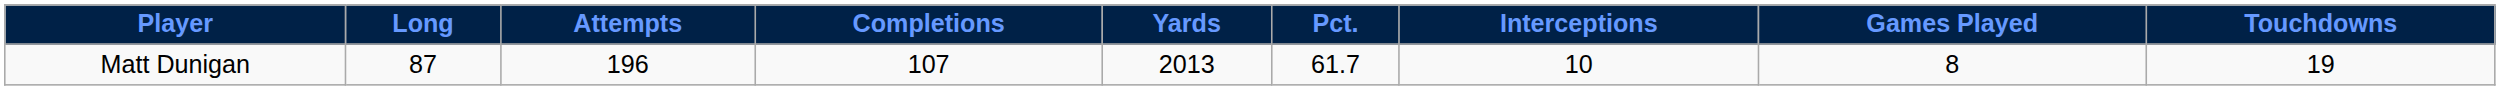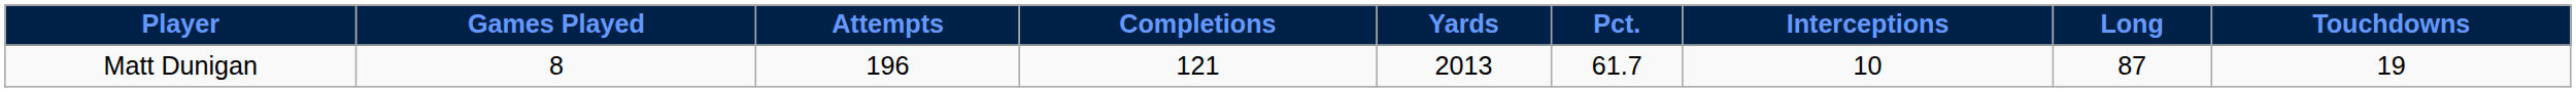columns swapped: Games Played <-> Long
Matt Dunigan | Completions: 107 -> 121
